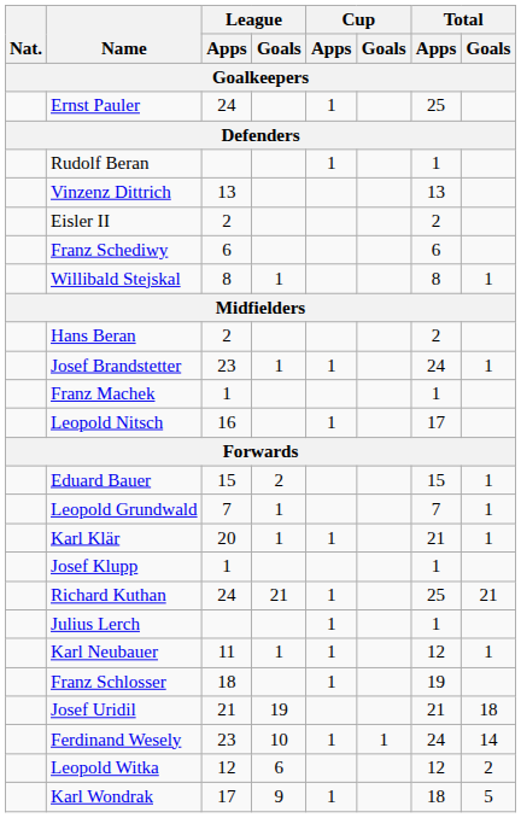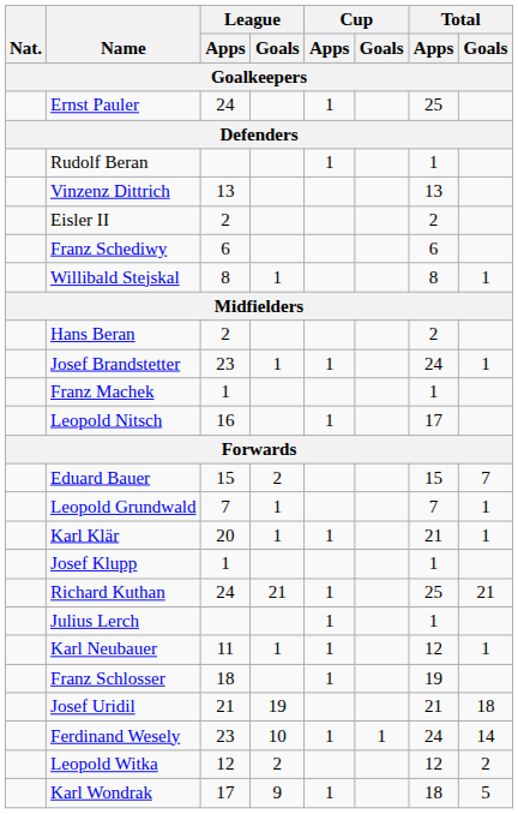Eduard Bauer | Total / Goals: 1 -> 7
Leopold Witka | League / Goals: 6 -> 2
